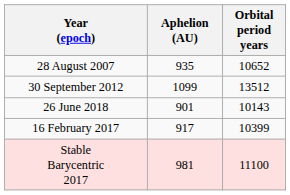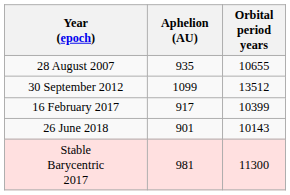28 August 2007 | Orbital period years: 10652 -> 10655
rows swapped: 16 February 2017 <-> 26 June 2018
Stable Barycentric 2017 | Orbital period years: 11100 -> 11300
